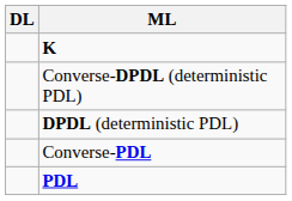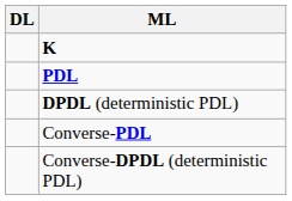rows swapped: PDL <-> Converse-DPDL (deterministic PDL)
